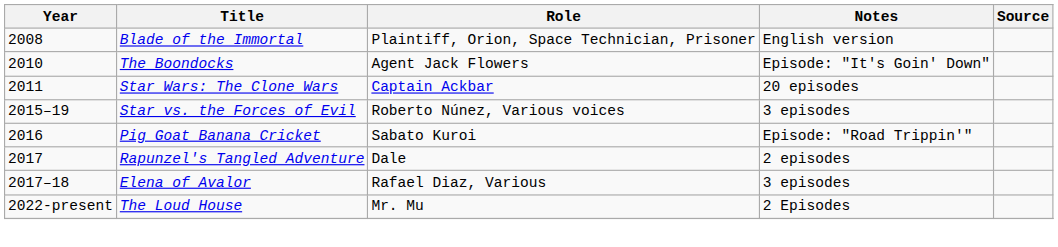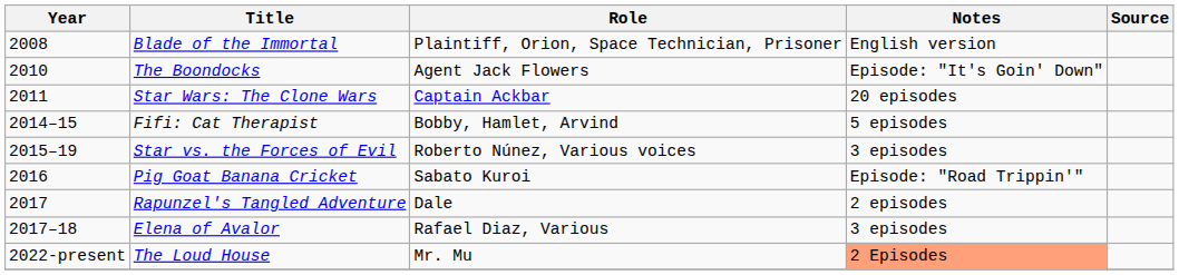+ row: 2014–15 | Fifi: Cat Therapist | Bobby, Hamlet, Arvind | 5 episodes
The Loud House | Notes: no background -> lightsalmon background
